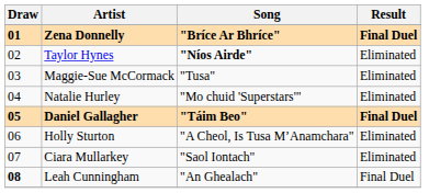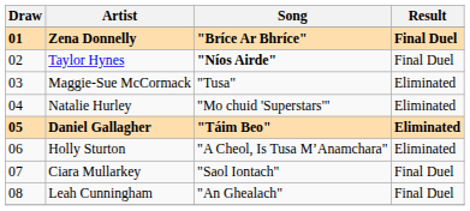Taylor Hynes | Result: Eliminated -> Final Duel
Daniel Gallagher | Result: Final Duel -> Eliminated
Ciara Mullarkey | Result: Eliminated -> Final Duel
Leah Cunningham | Draw: bold -> normal
